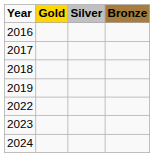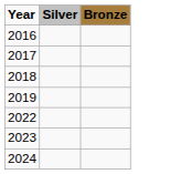- column: Gold
